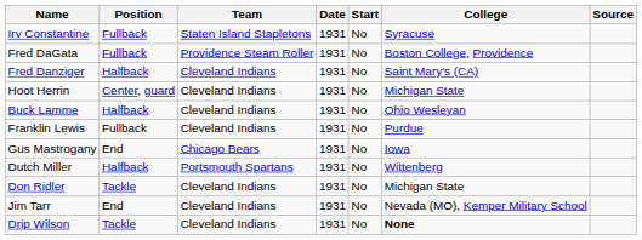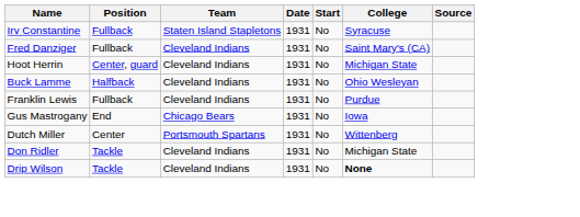- row: Fred DaGata | Fullback | Providence Steam Roller | 1931 | No | Boston College, Providence
Fred Danziger | Position: Halfback -> Fullback
Dutch Miller | Position: Halfback -> Center
- row: Jim Tarr | End | Cleveland Indians | 1931 | No | Nevada (MO), Kemper Military School
